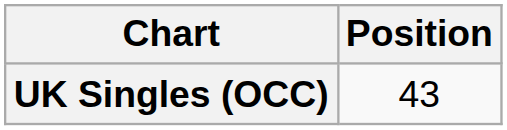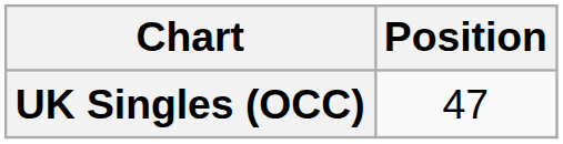UK Singles (OCC) | Position: 43 -> 47
